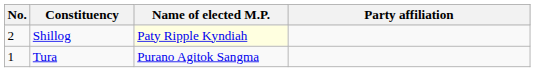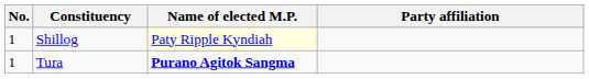Shillog | No.: 2 -> 1
Tura | Name of elected M.P.: normal -> bold
